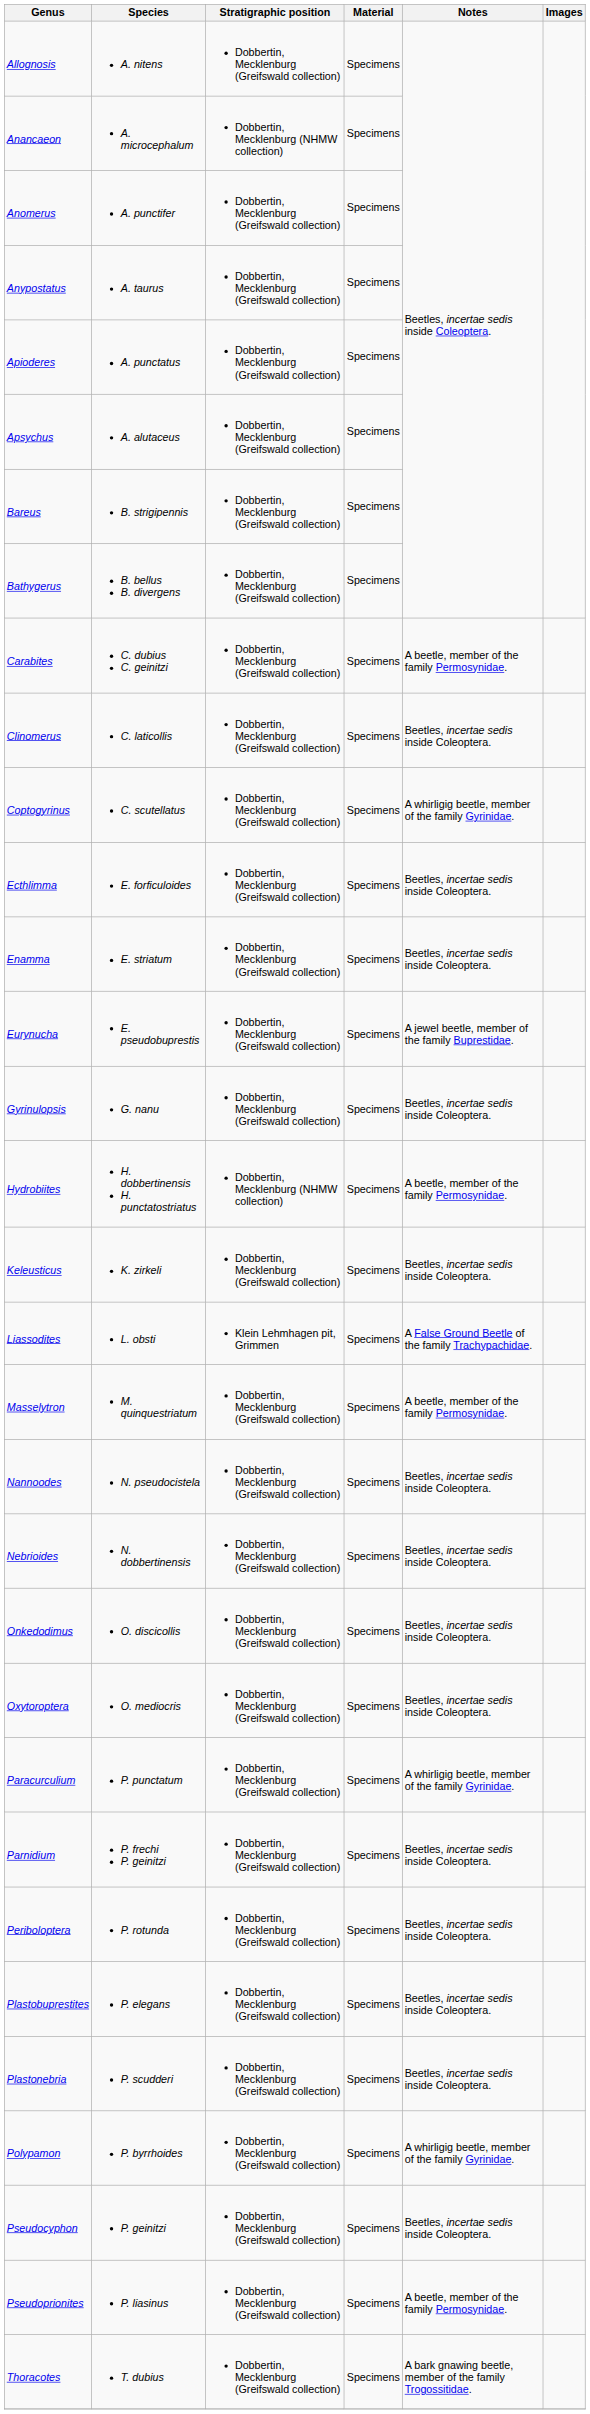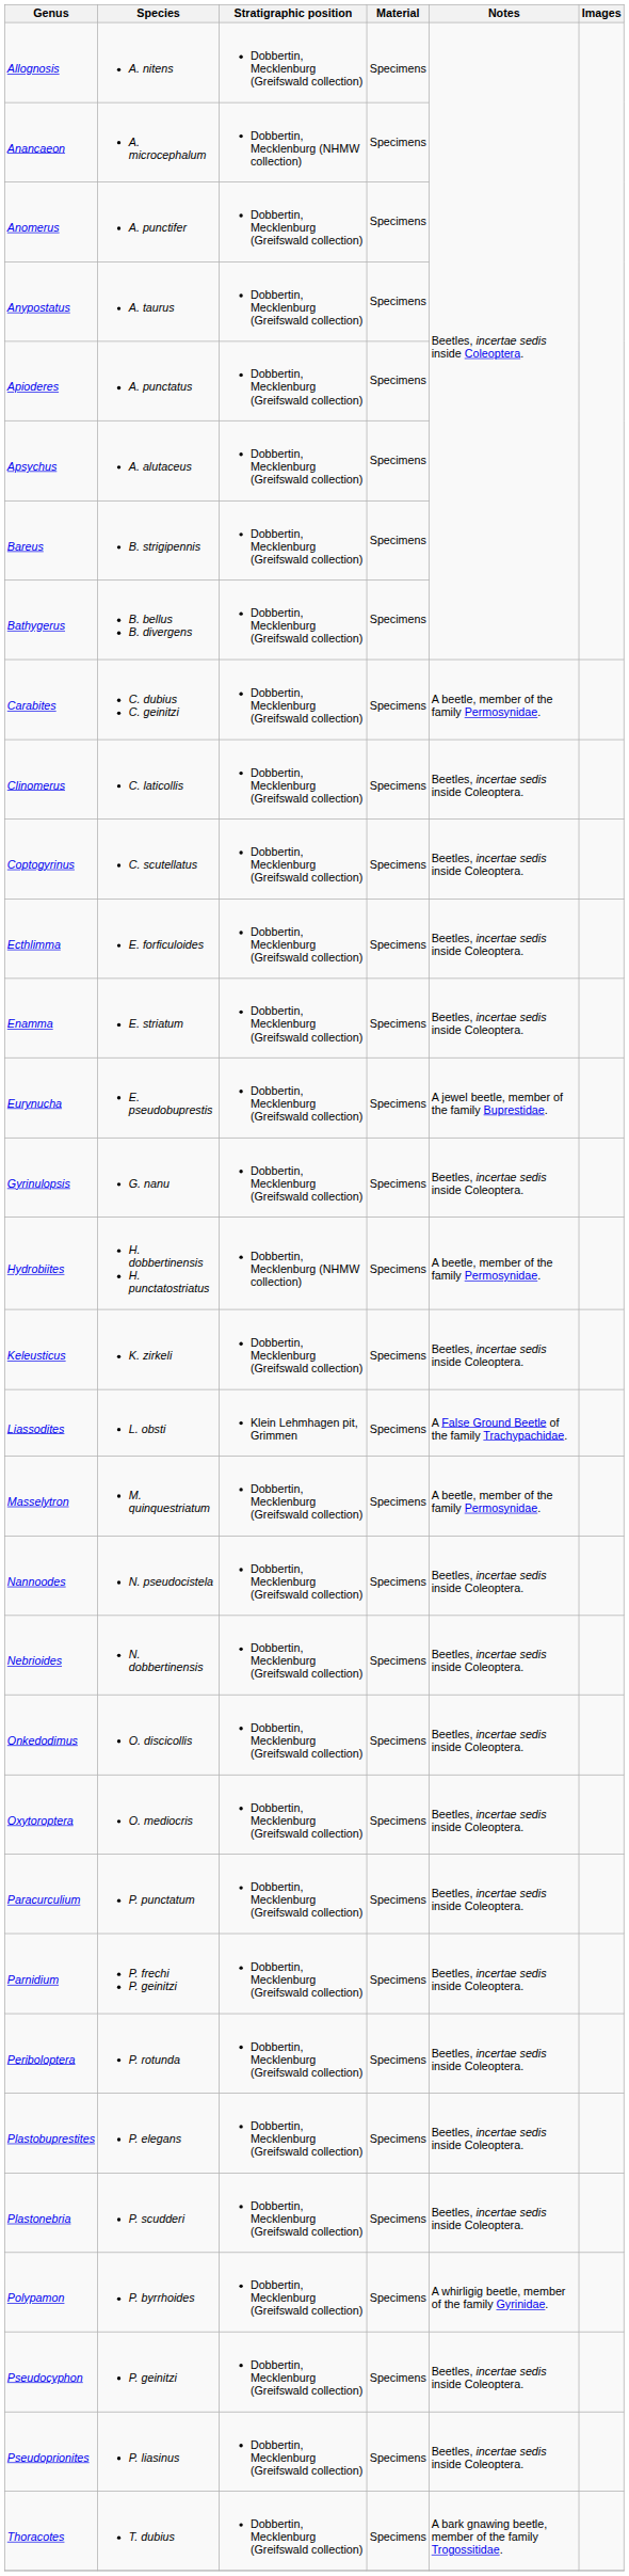Coptogyrinus | Notes: A whirligig beetle, member of the family Gyrinidae. -> Beetles, incertae sedis inside Coleoptera.
Paracurculium | Notes: A whirligig beetle, member of the family Gyrinidae. -> Beetles, incertae sedis inside Coleoptera.
Pseudoprionites | Notes: A beetle, member of the family Permosynidae. -> Beetles, incertae sedis inside Coleoptera.
